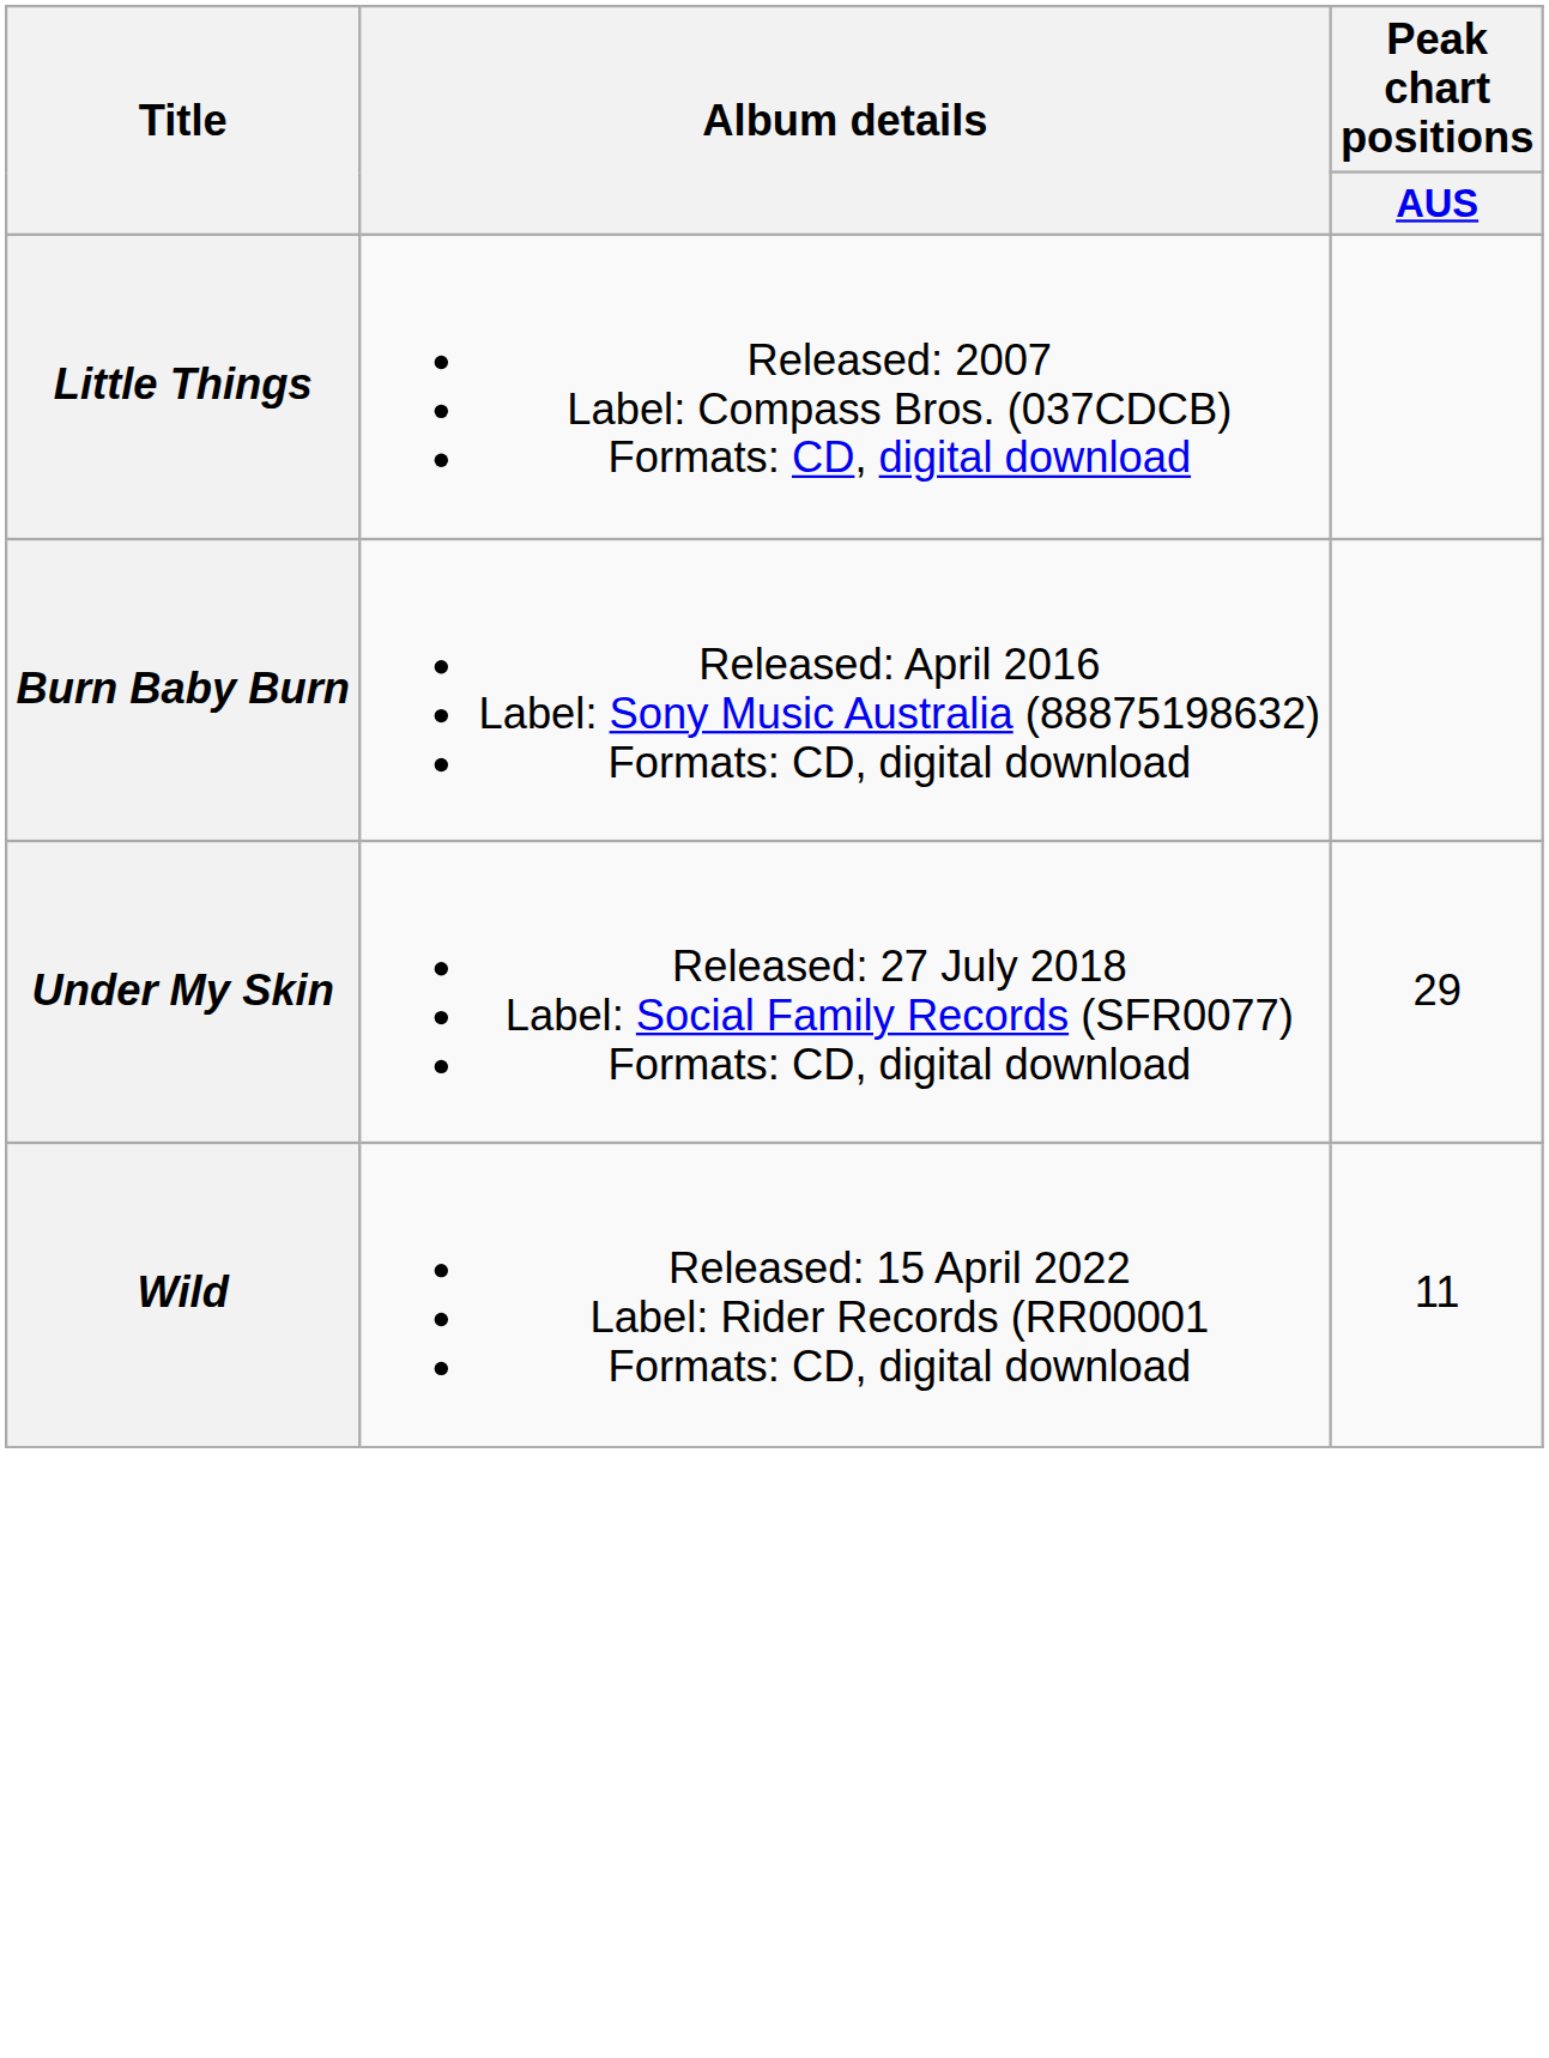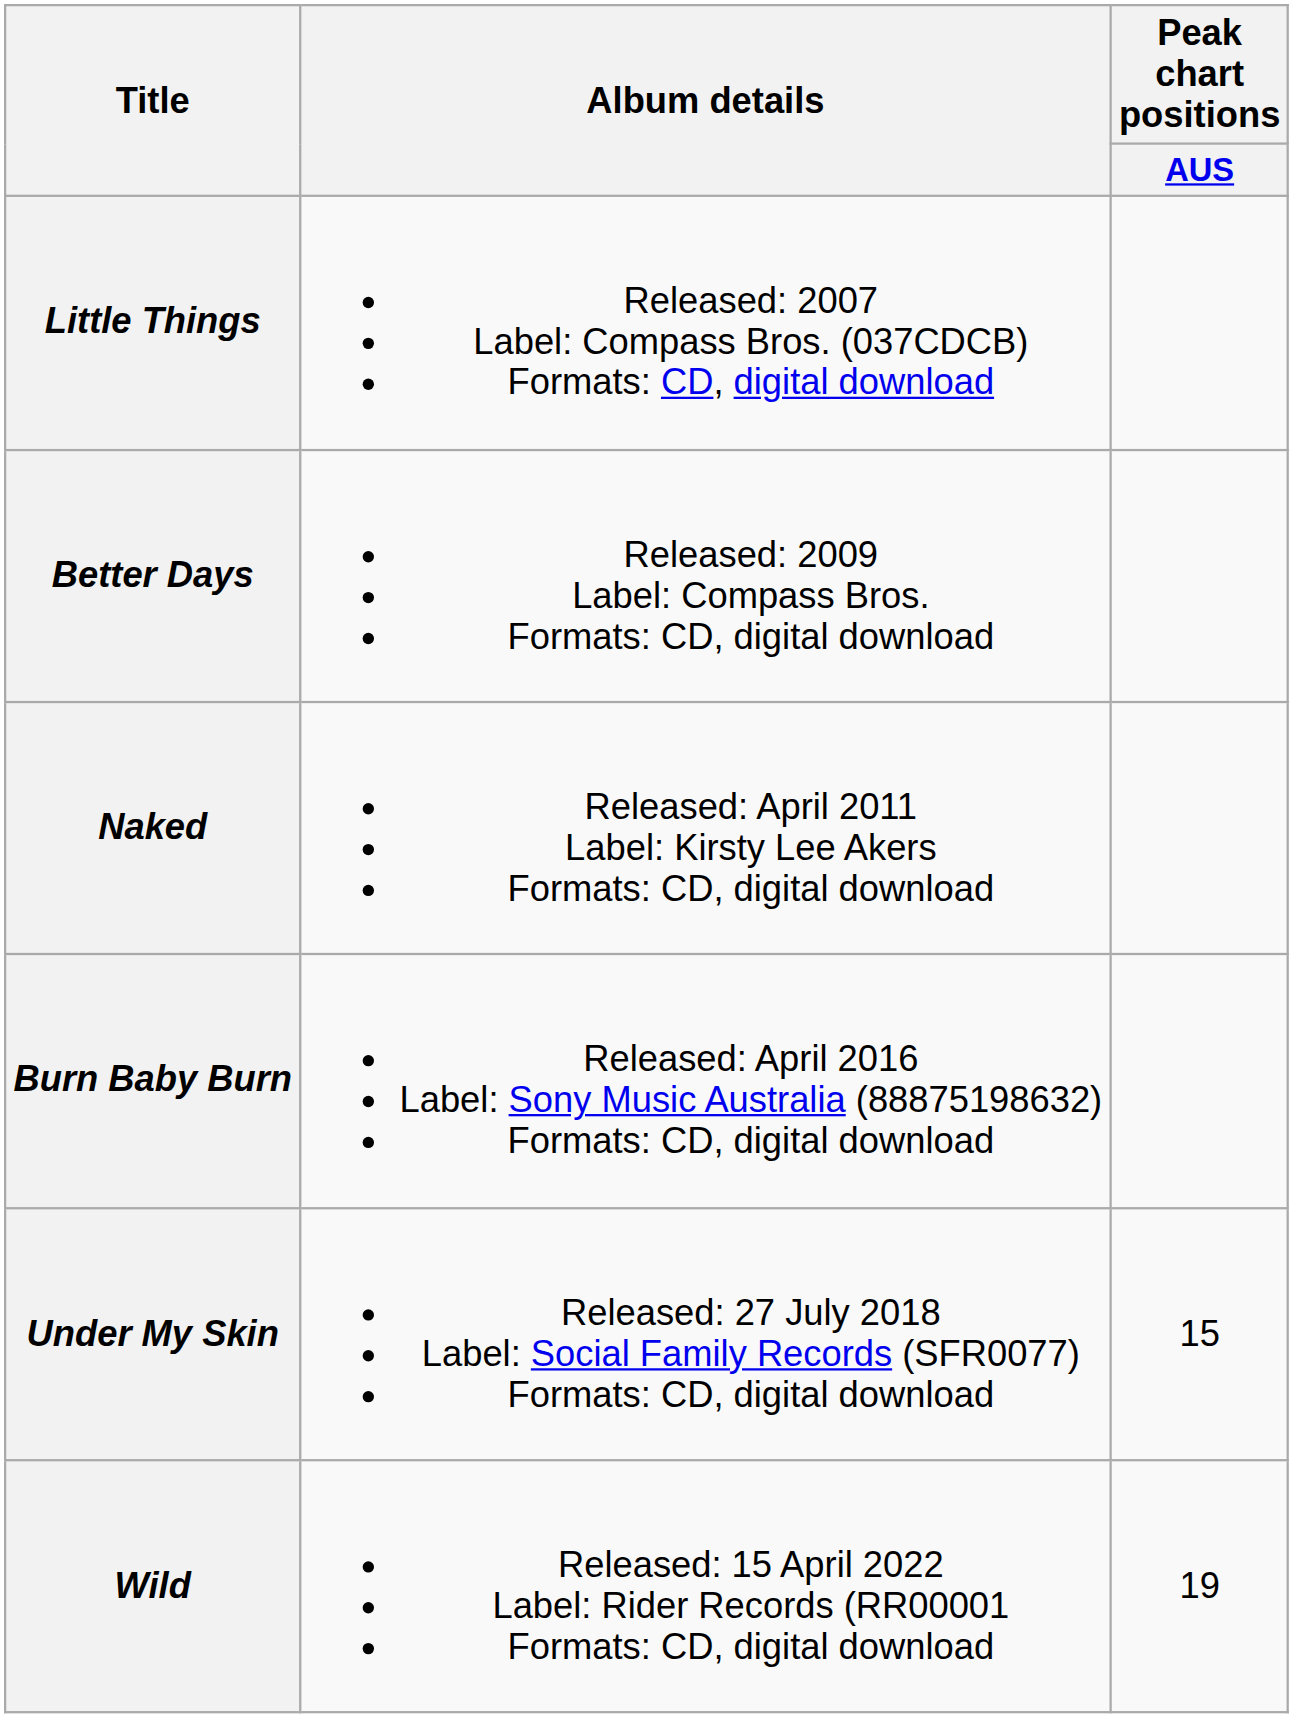+ row: Better Days | Released: 2009 Label: Compass Bros. Formats: CD, digital download
+ row: Naked | Released: April 2011 Label: Kirsty Lee Akers Formats: CD, digital download
Under My Skin | Peak chart positions / AUS: 29 -> 15
Wild | Peak chart positions / AUS: 11 -> 19
